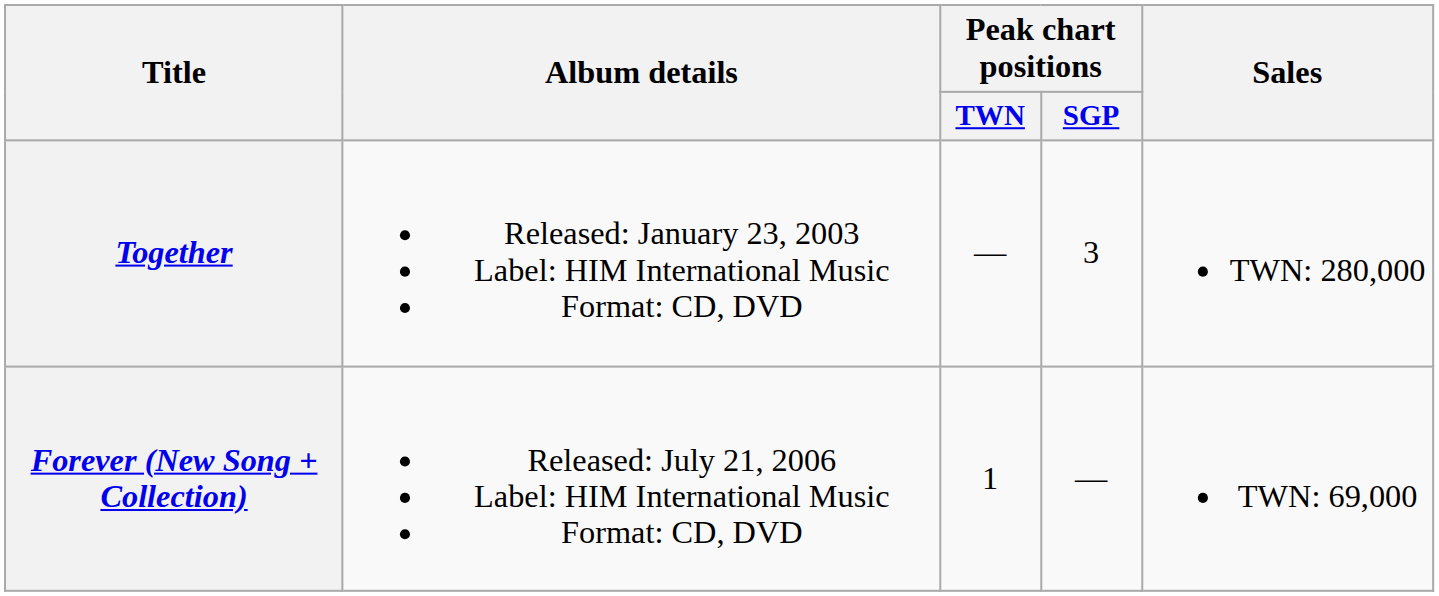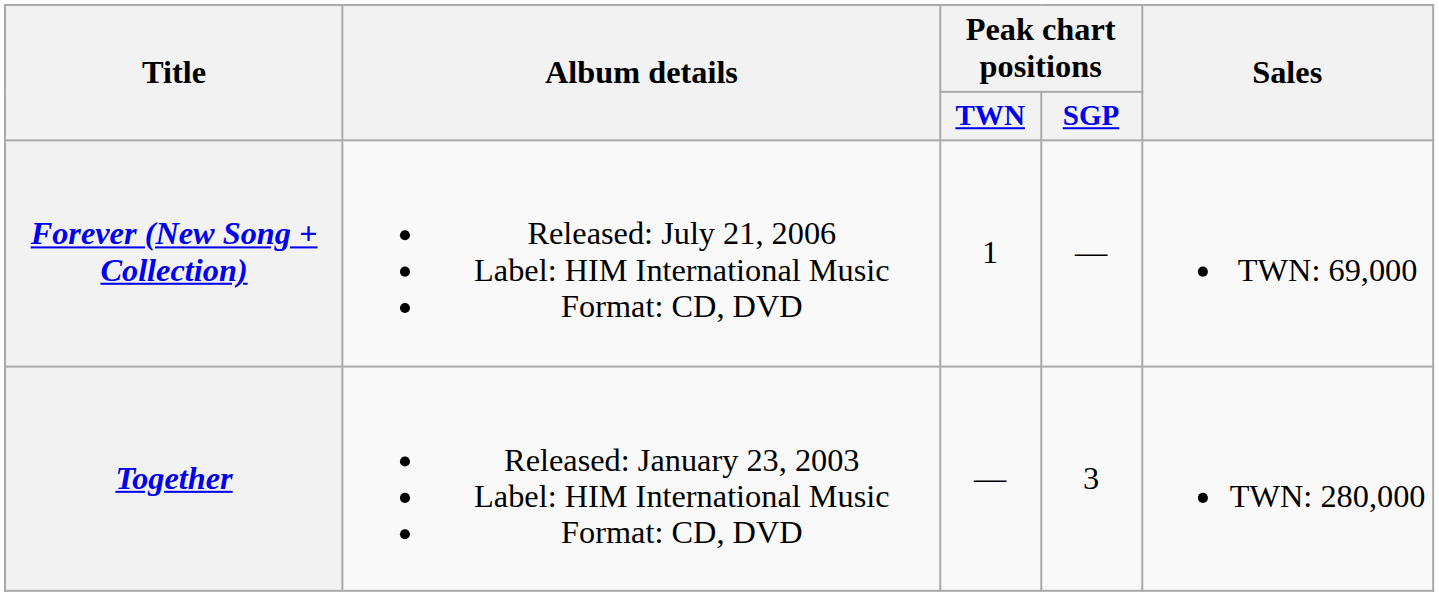rows swapped: Together <-> Forever (New Song + Collection)
